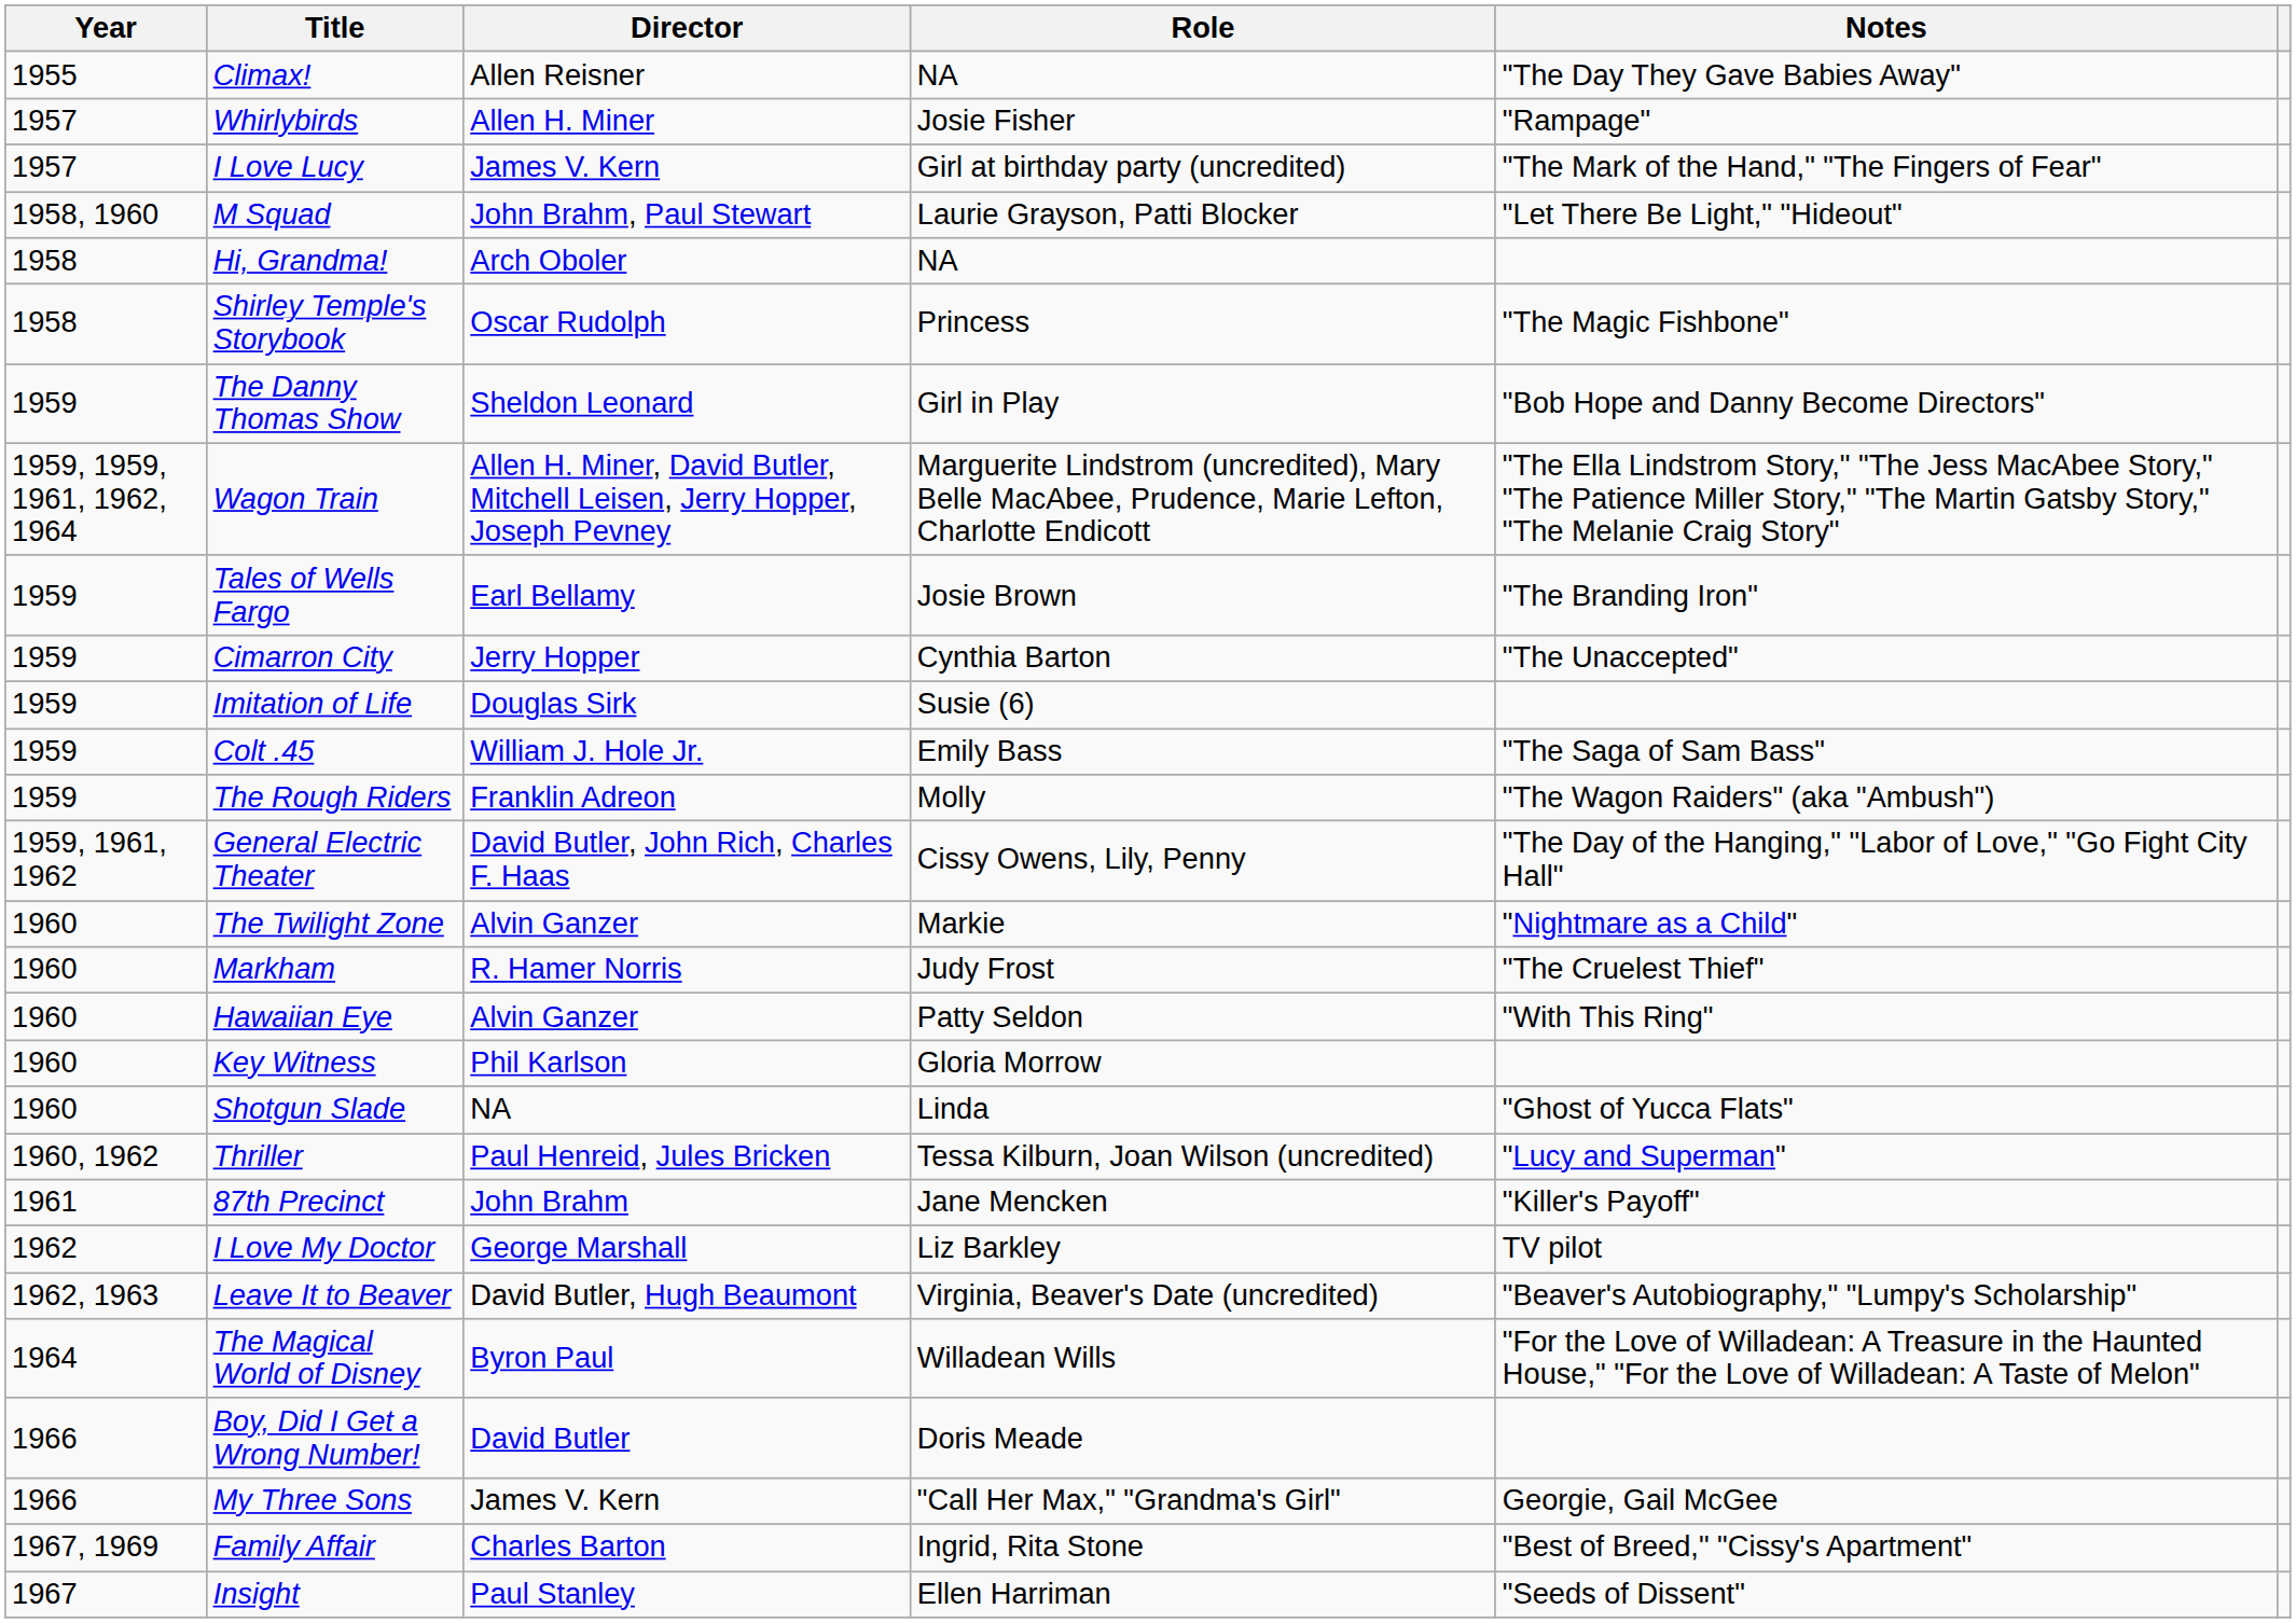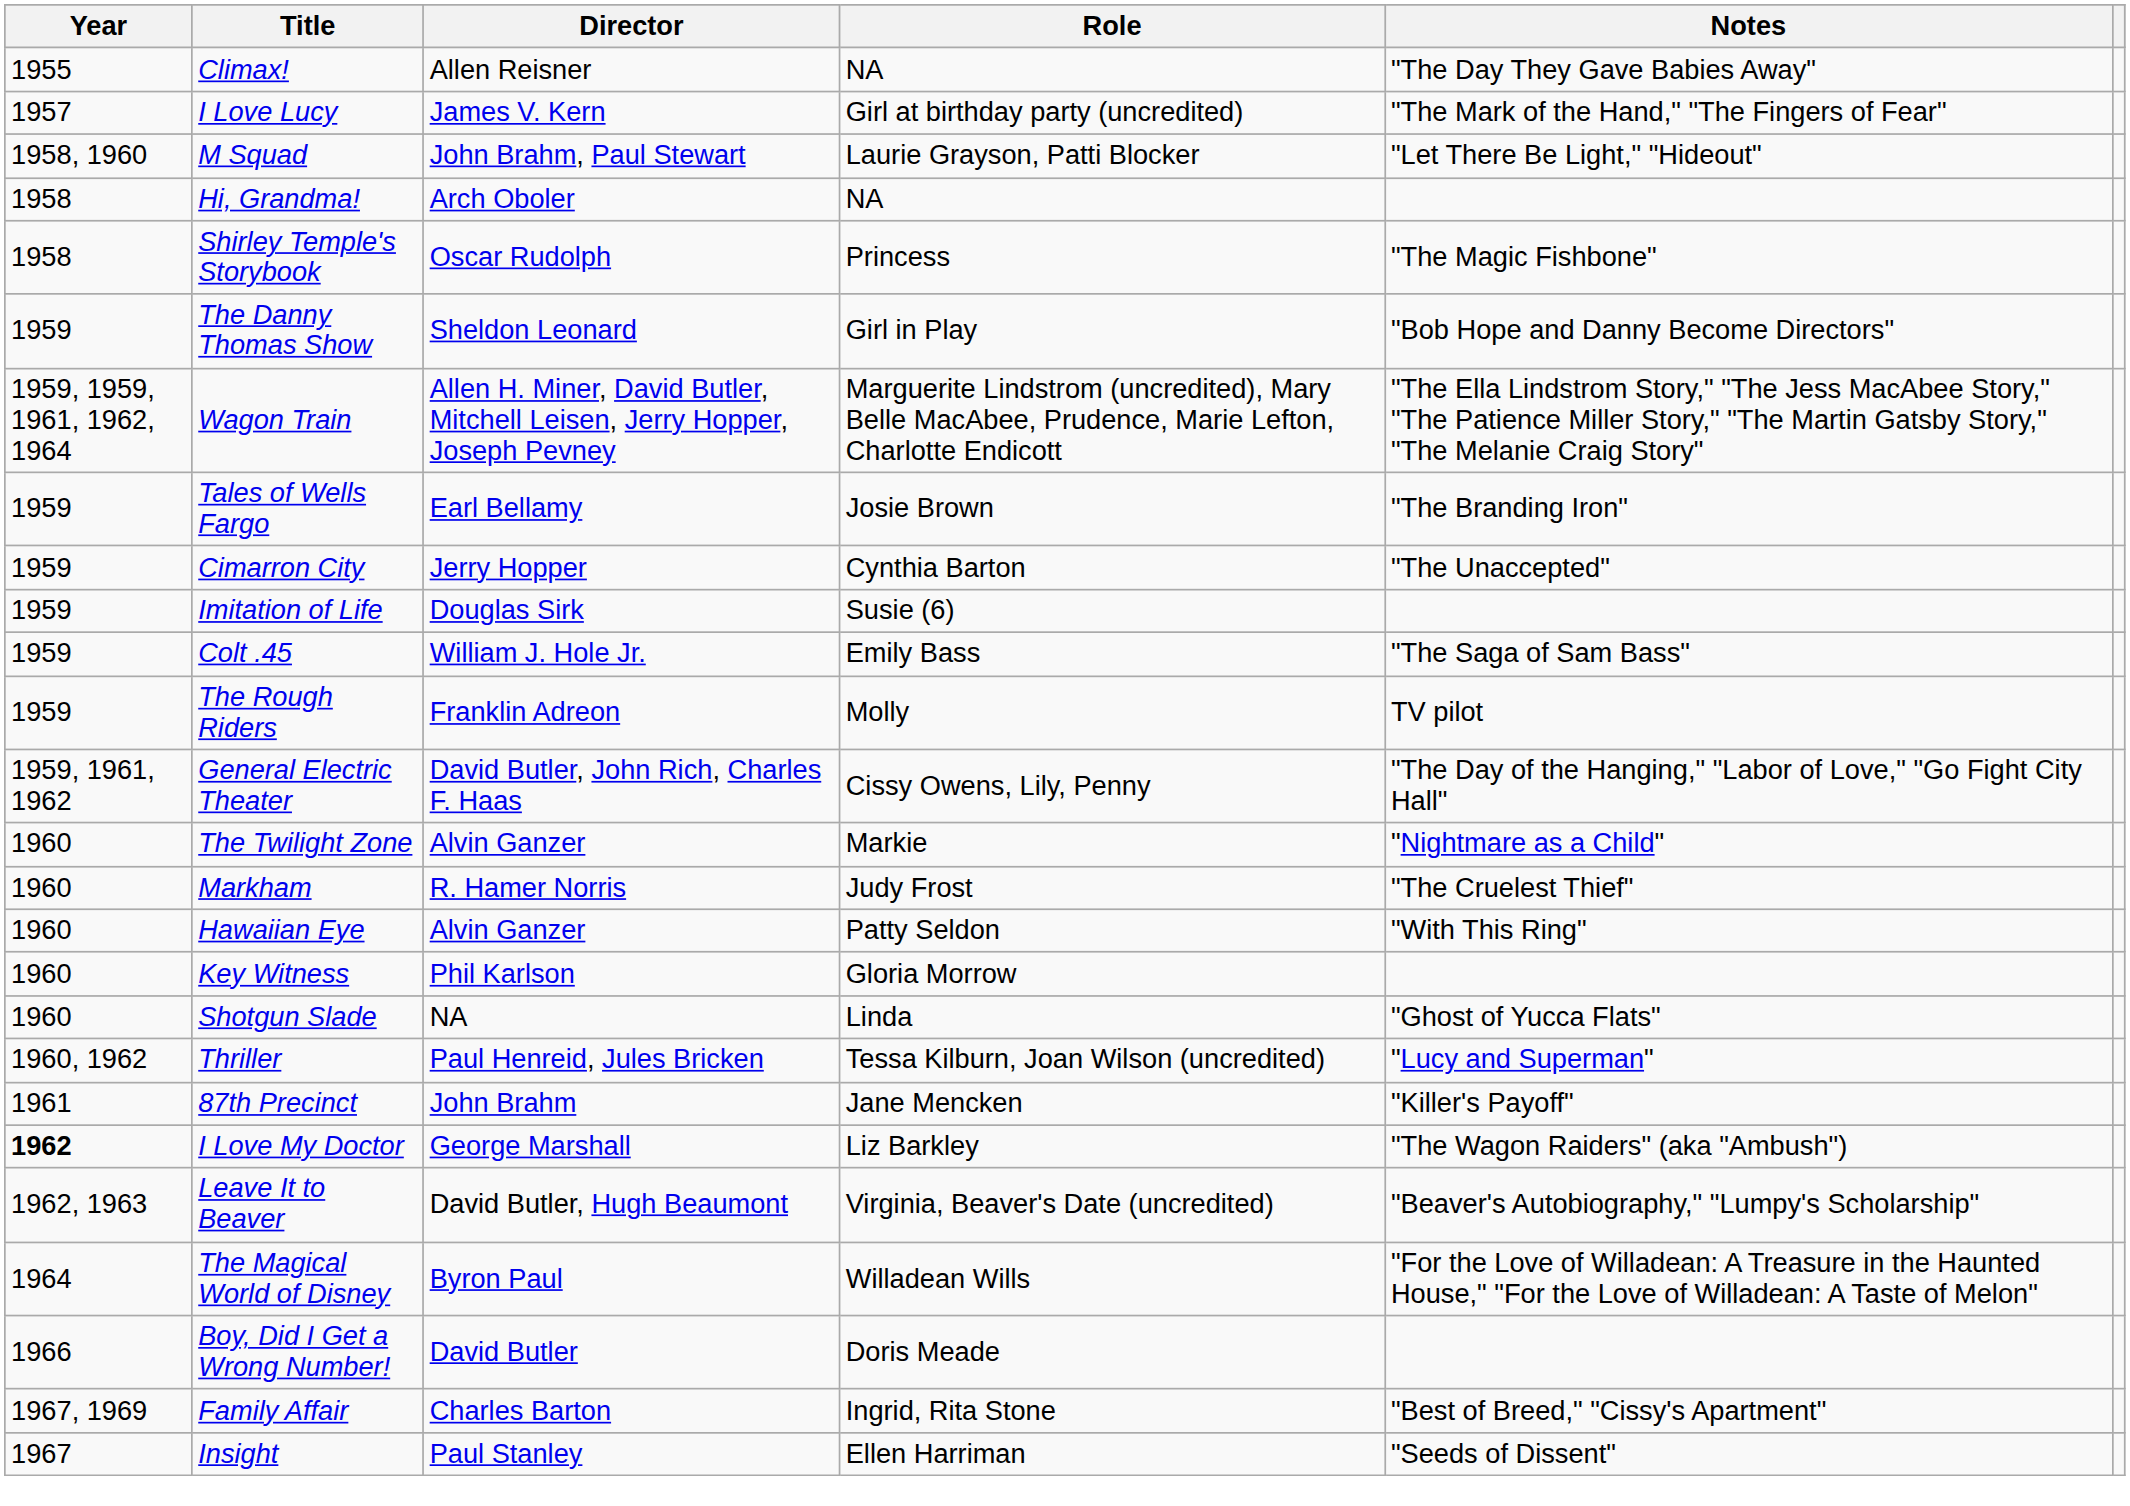- row: 1957 | Whirlybirds | Allen H. Miner | Josie Fisher | "Rampage"
The Rough Riders | Notes: "The Wagon Raiders" (aka "Ambush") -> TV pilot
I Love My Doctor | Year: normal -> bold
I Love My Doctor | Notes: TV pilot -> "The Wagon Raiders" (aka "Ambush")
- row: 1966 | My Three Sons | James V. Kern | "Call Her Max," "Grandma's Girl" | Georgie, Gail McGee
